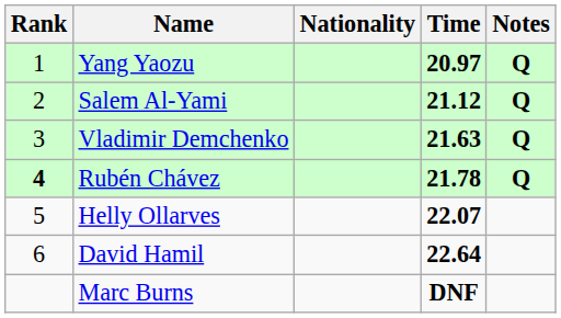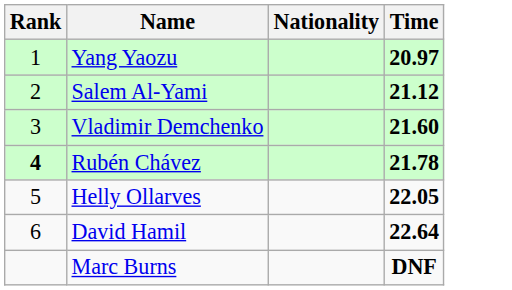- column: Notes | Q | Q | Q | Q
Vladimir Demchenko | Time: 21.63 -> 21.60
Helly Ollarves | Time: 22.07 -> 22.05
